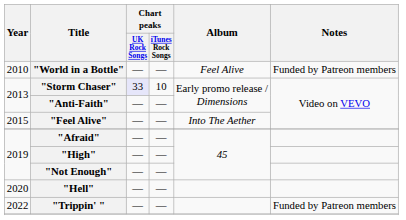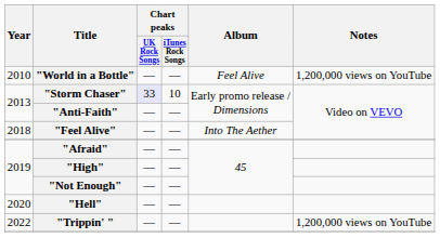"World in a Bottle" | Notes: Funded by Patreon members -> 1,200,000 views on YouTube
"Feel Alive" | Year: 2015 -> 2018
"Trippin' " | Notes: Funded by Patreon members -> 1,200,000 views on YouTube
